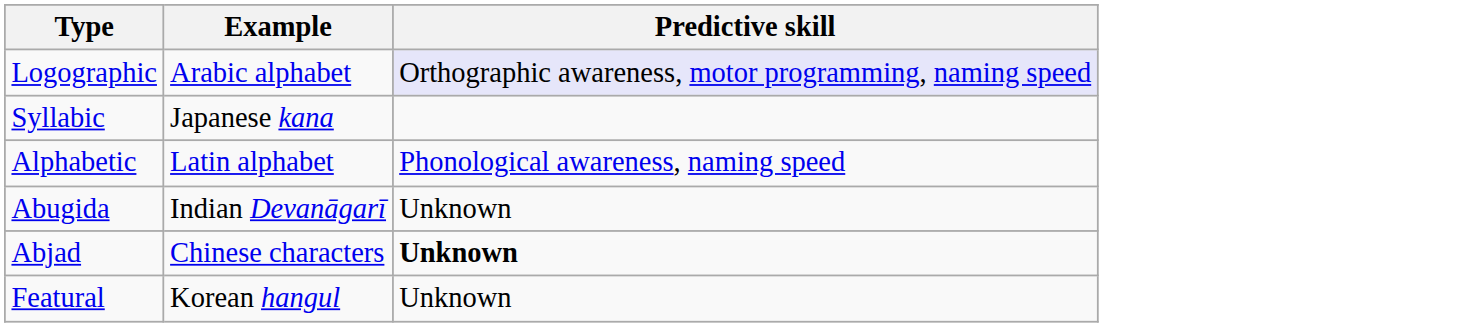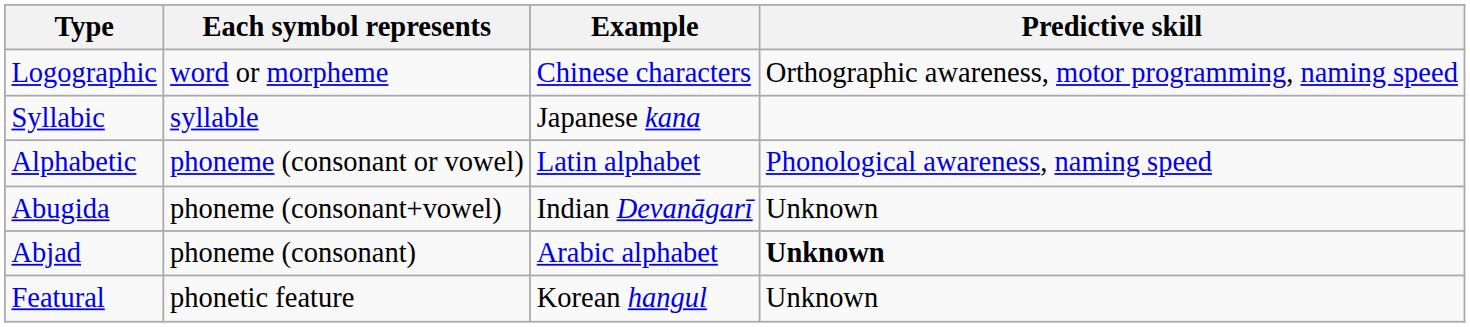+ column: Each symbol represents | word or morpheme | syllable | phoneme (consonant or vowel) | phoneme (consonant+vowel) | phoneme (consonant) | phonetic feature
Logographic | Example: Arabic alphabet -> Chinese characters
Logographic | Predictive skill: lavender background -> no background
Abjad | Example: Chinese characters -> Arabic alphabet
